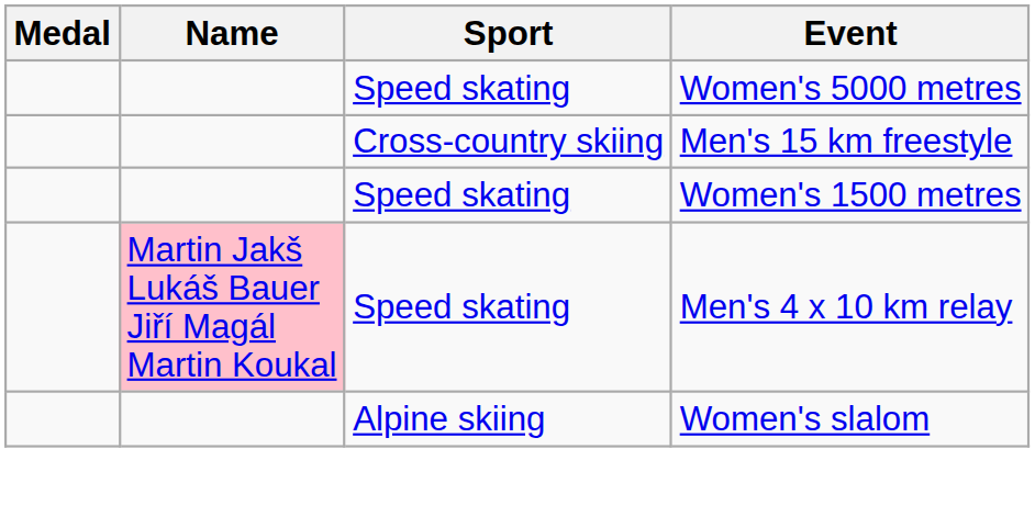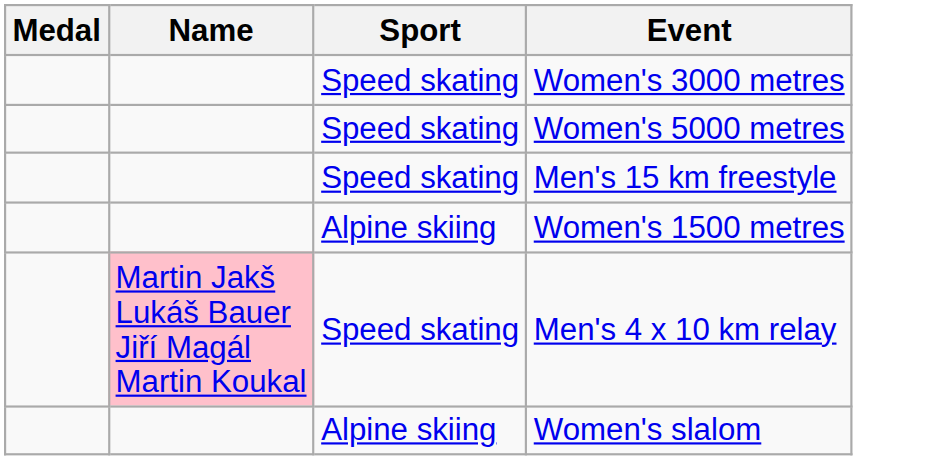+ row: Speed skating | Women's 3000 metres
Men's 15 km freestyle | Sport: Cross-country skiing -> Speed skating
Women's 1500 metres | Sport: Speed skating -> Alpine skiing
